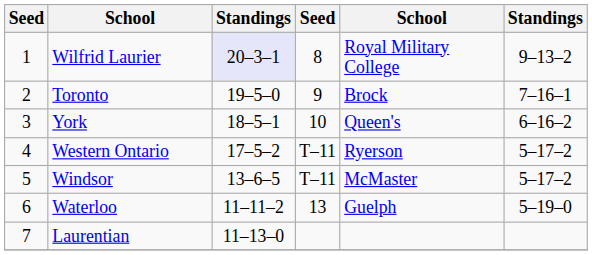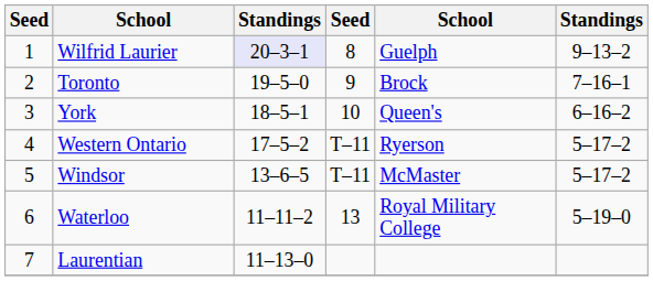Wilfrid Laurier | column 5: Royal Military College -> Guelph
Waterloo | column 5: Guelph -> Royal Military College
